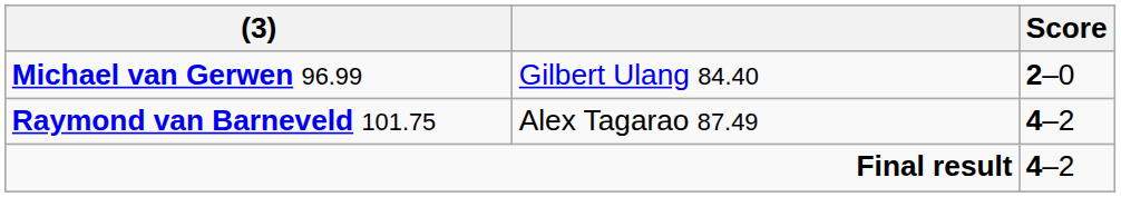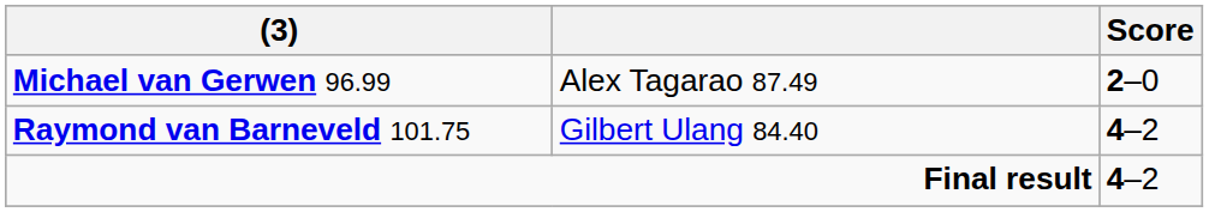Michael van Gerwen 96.99 | column 2: Gilbert Ulang 84.40 -> Alex Tagarao 87.49
Raymond van Barneveld 101.75 | column 2: Alex Tagarao 87.49 -> Gilbert Ulang 84.40
